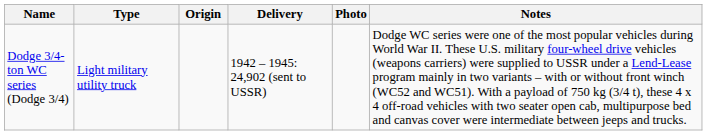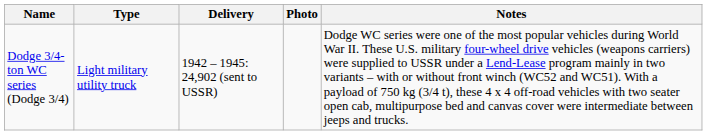- column: Origin
